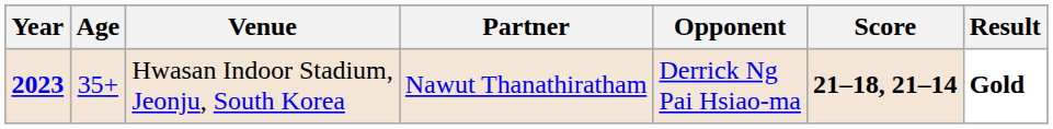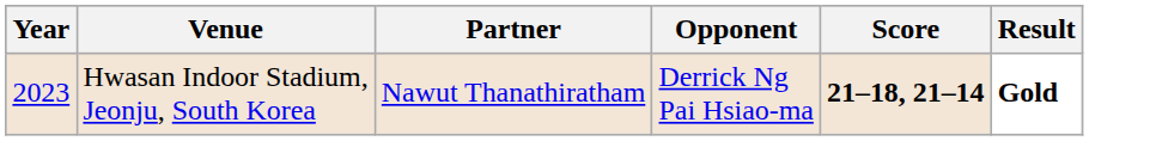- column: Age | 35+
Hwasan Indoor Stadium, Jeonju, South Korea | Year: bold -> normal
